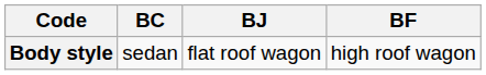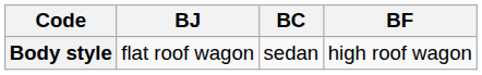columns swapped: BC <-> BJ
